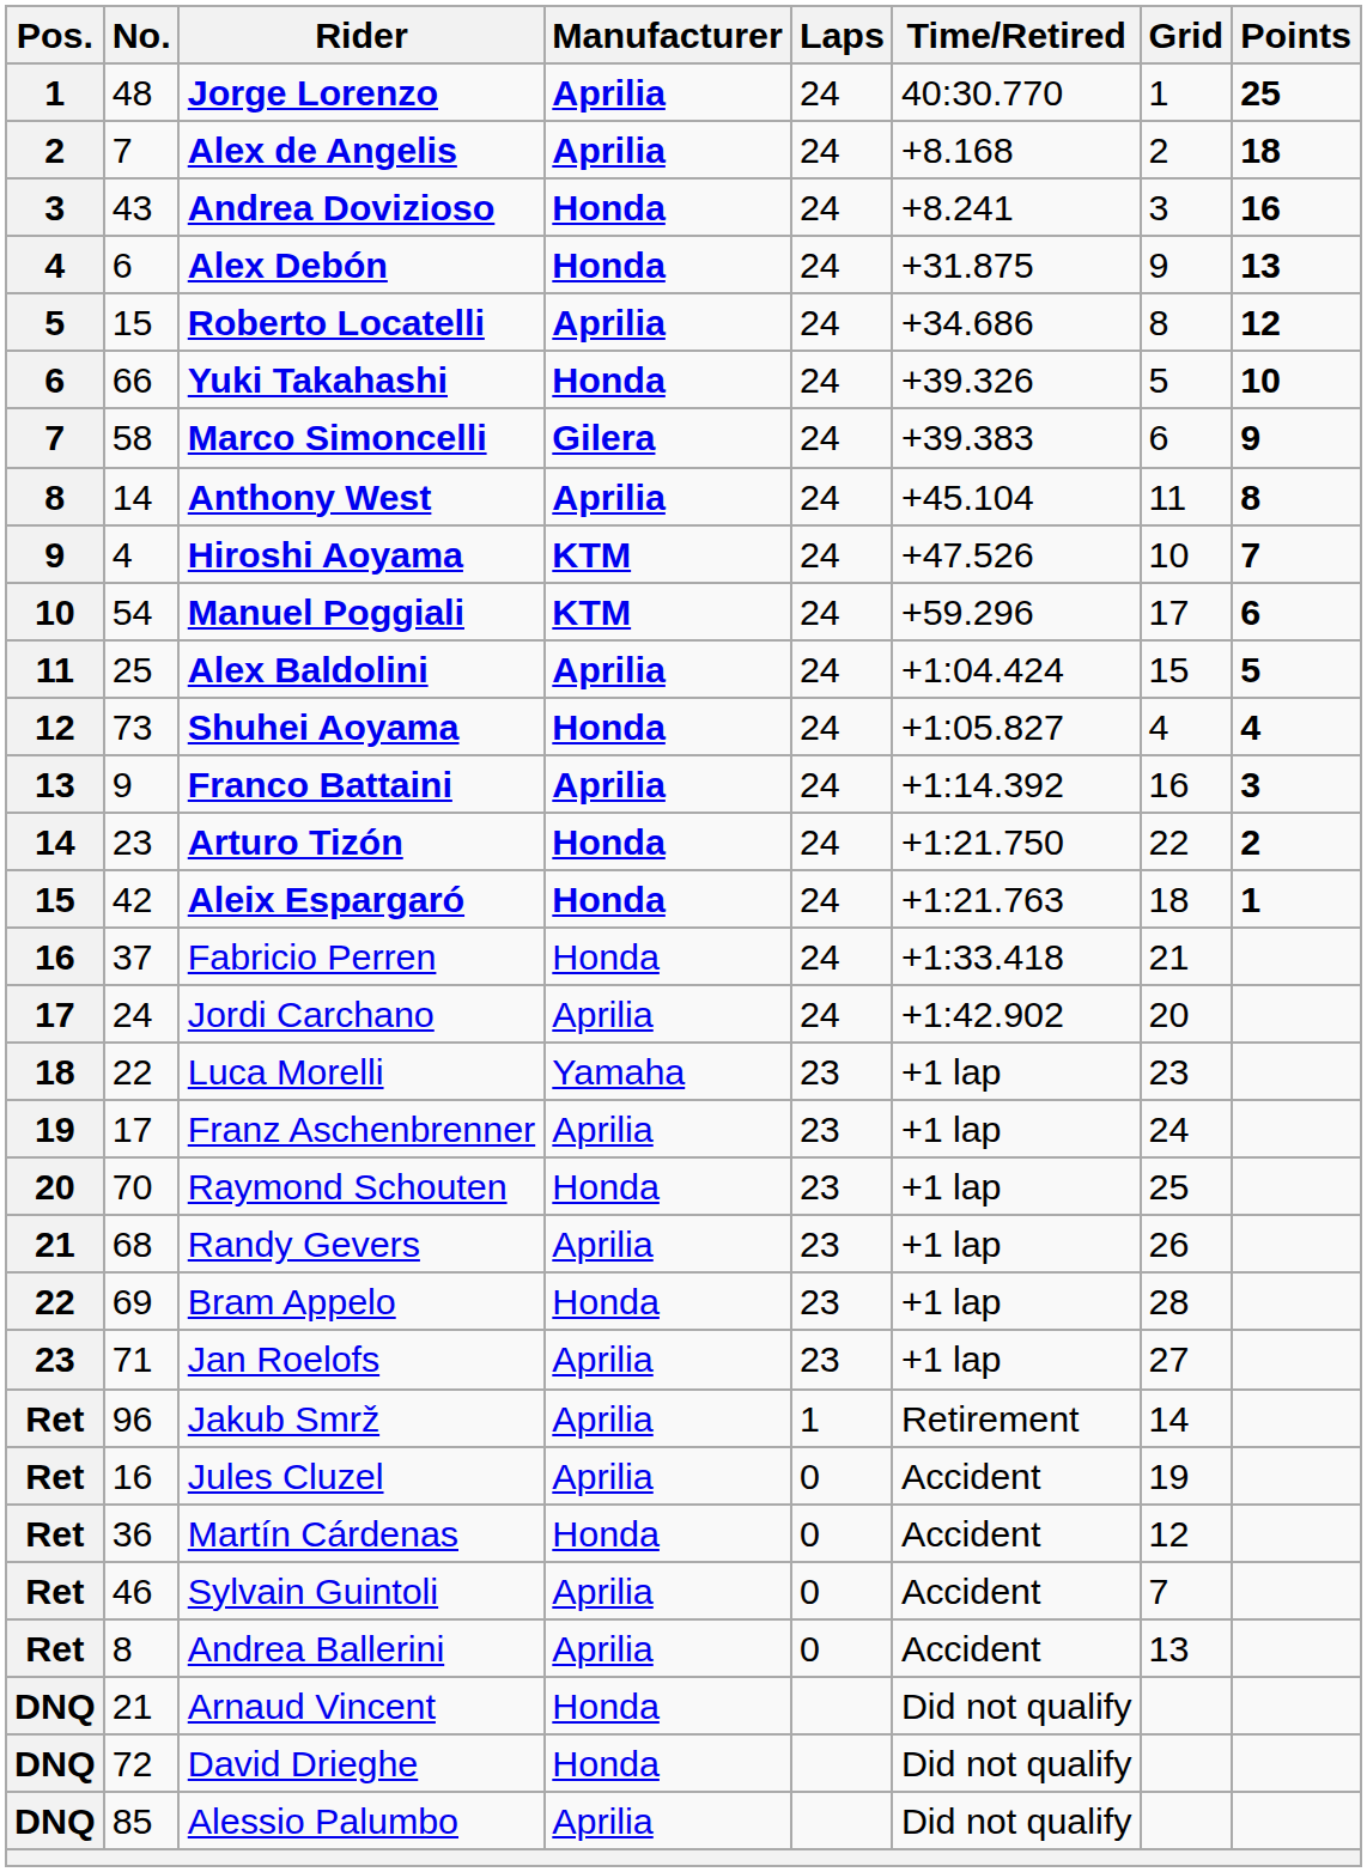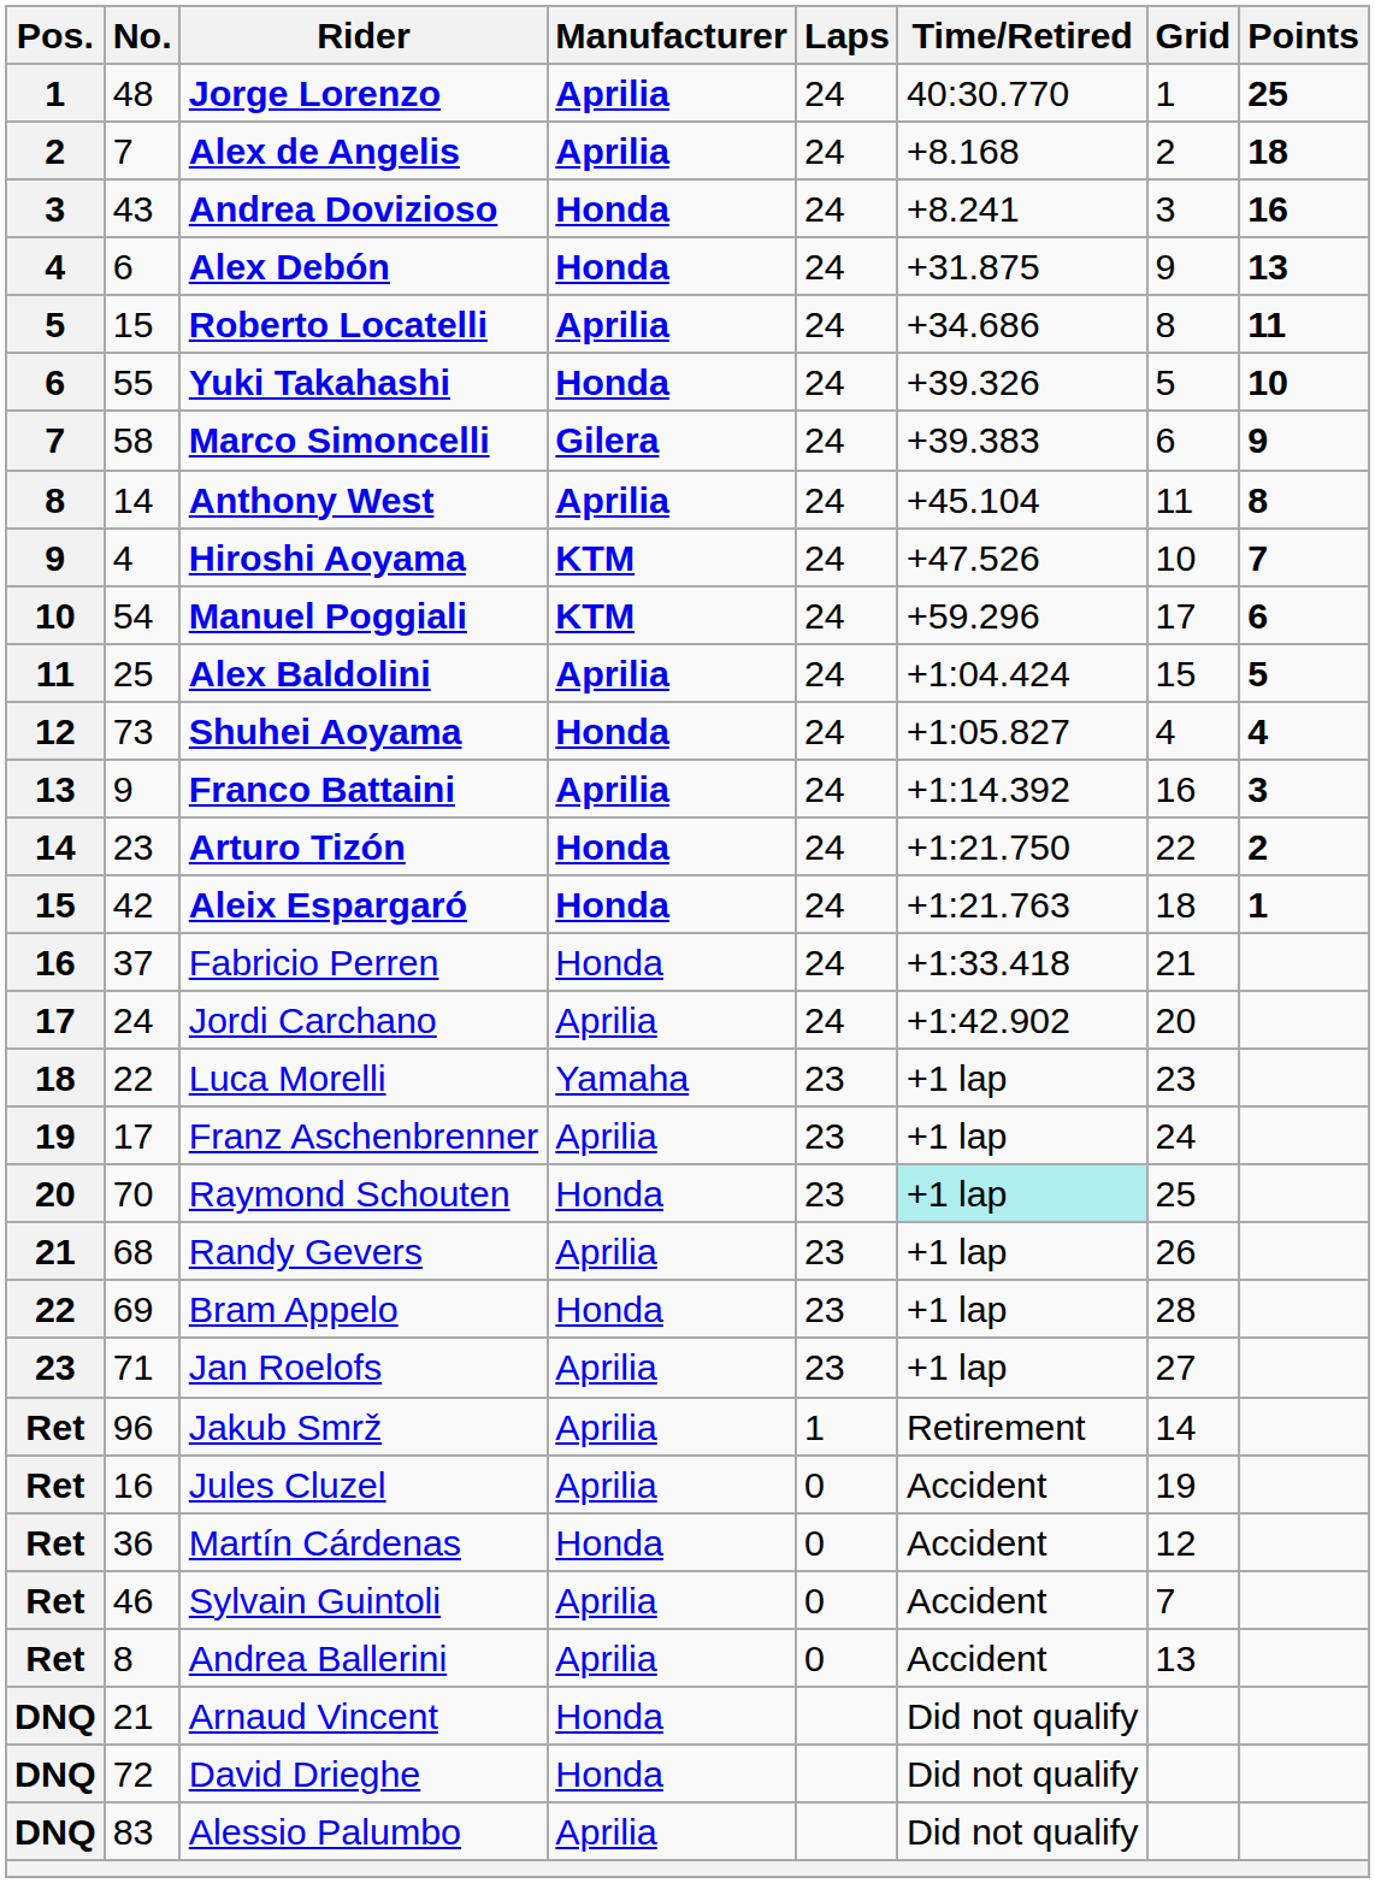Roberto Locatelli | Points: 12 -> 11
Yuki Takahashi | No.: 66 -> 55
Raymond Schouten | Time/Retired: no background -> paleturquoise background
Alessio Palumbo | No.: 85 -> 83
